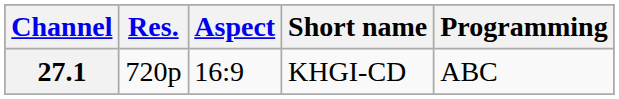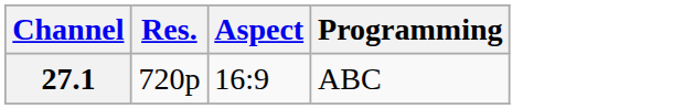- column: Short name | KHGI-CD
